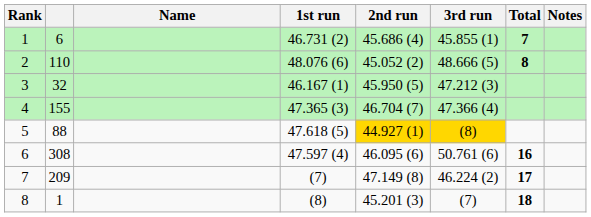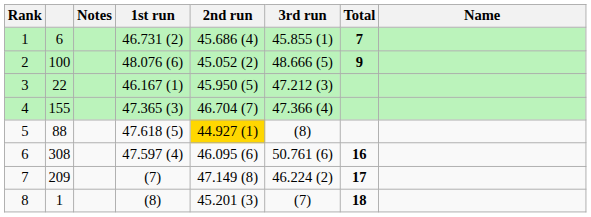columns swapped: Name <-> Notes
2 | column 2: 110 -> 100
2 | Total: 8 -> 9
3 | column 2: 32 -> 22
5 | 3rd run: gold background -> no background
